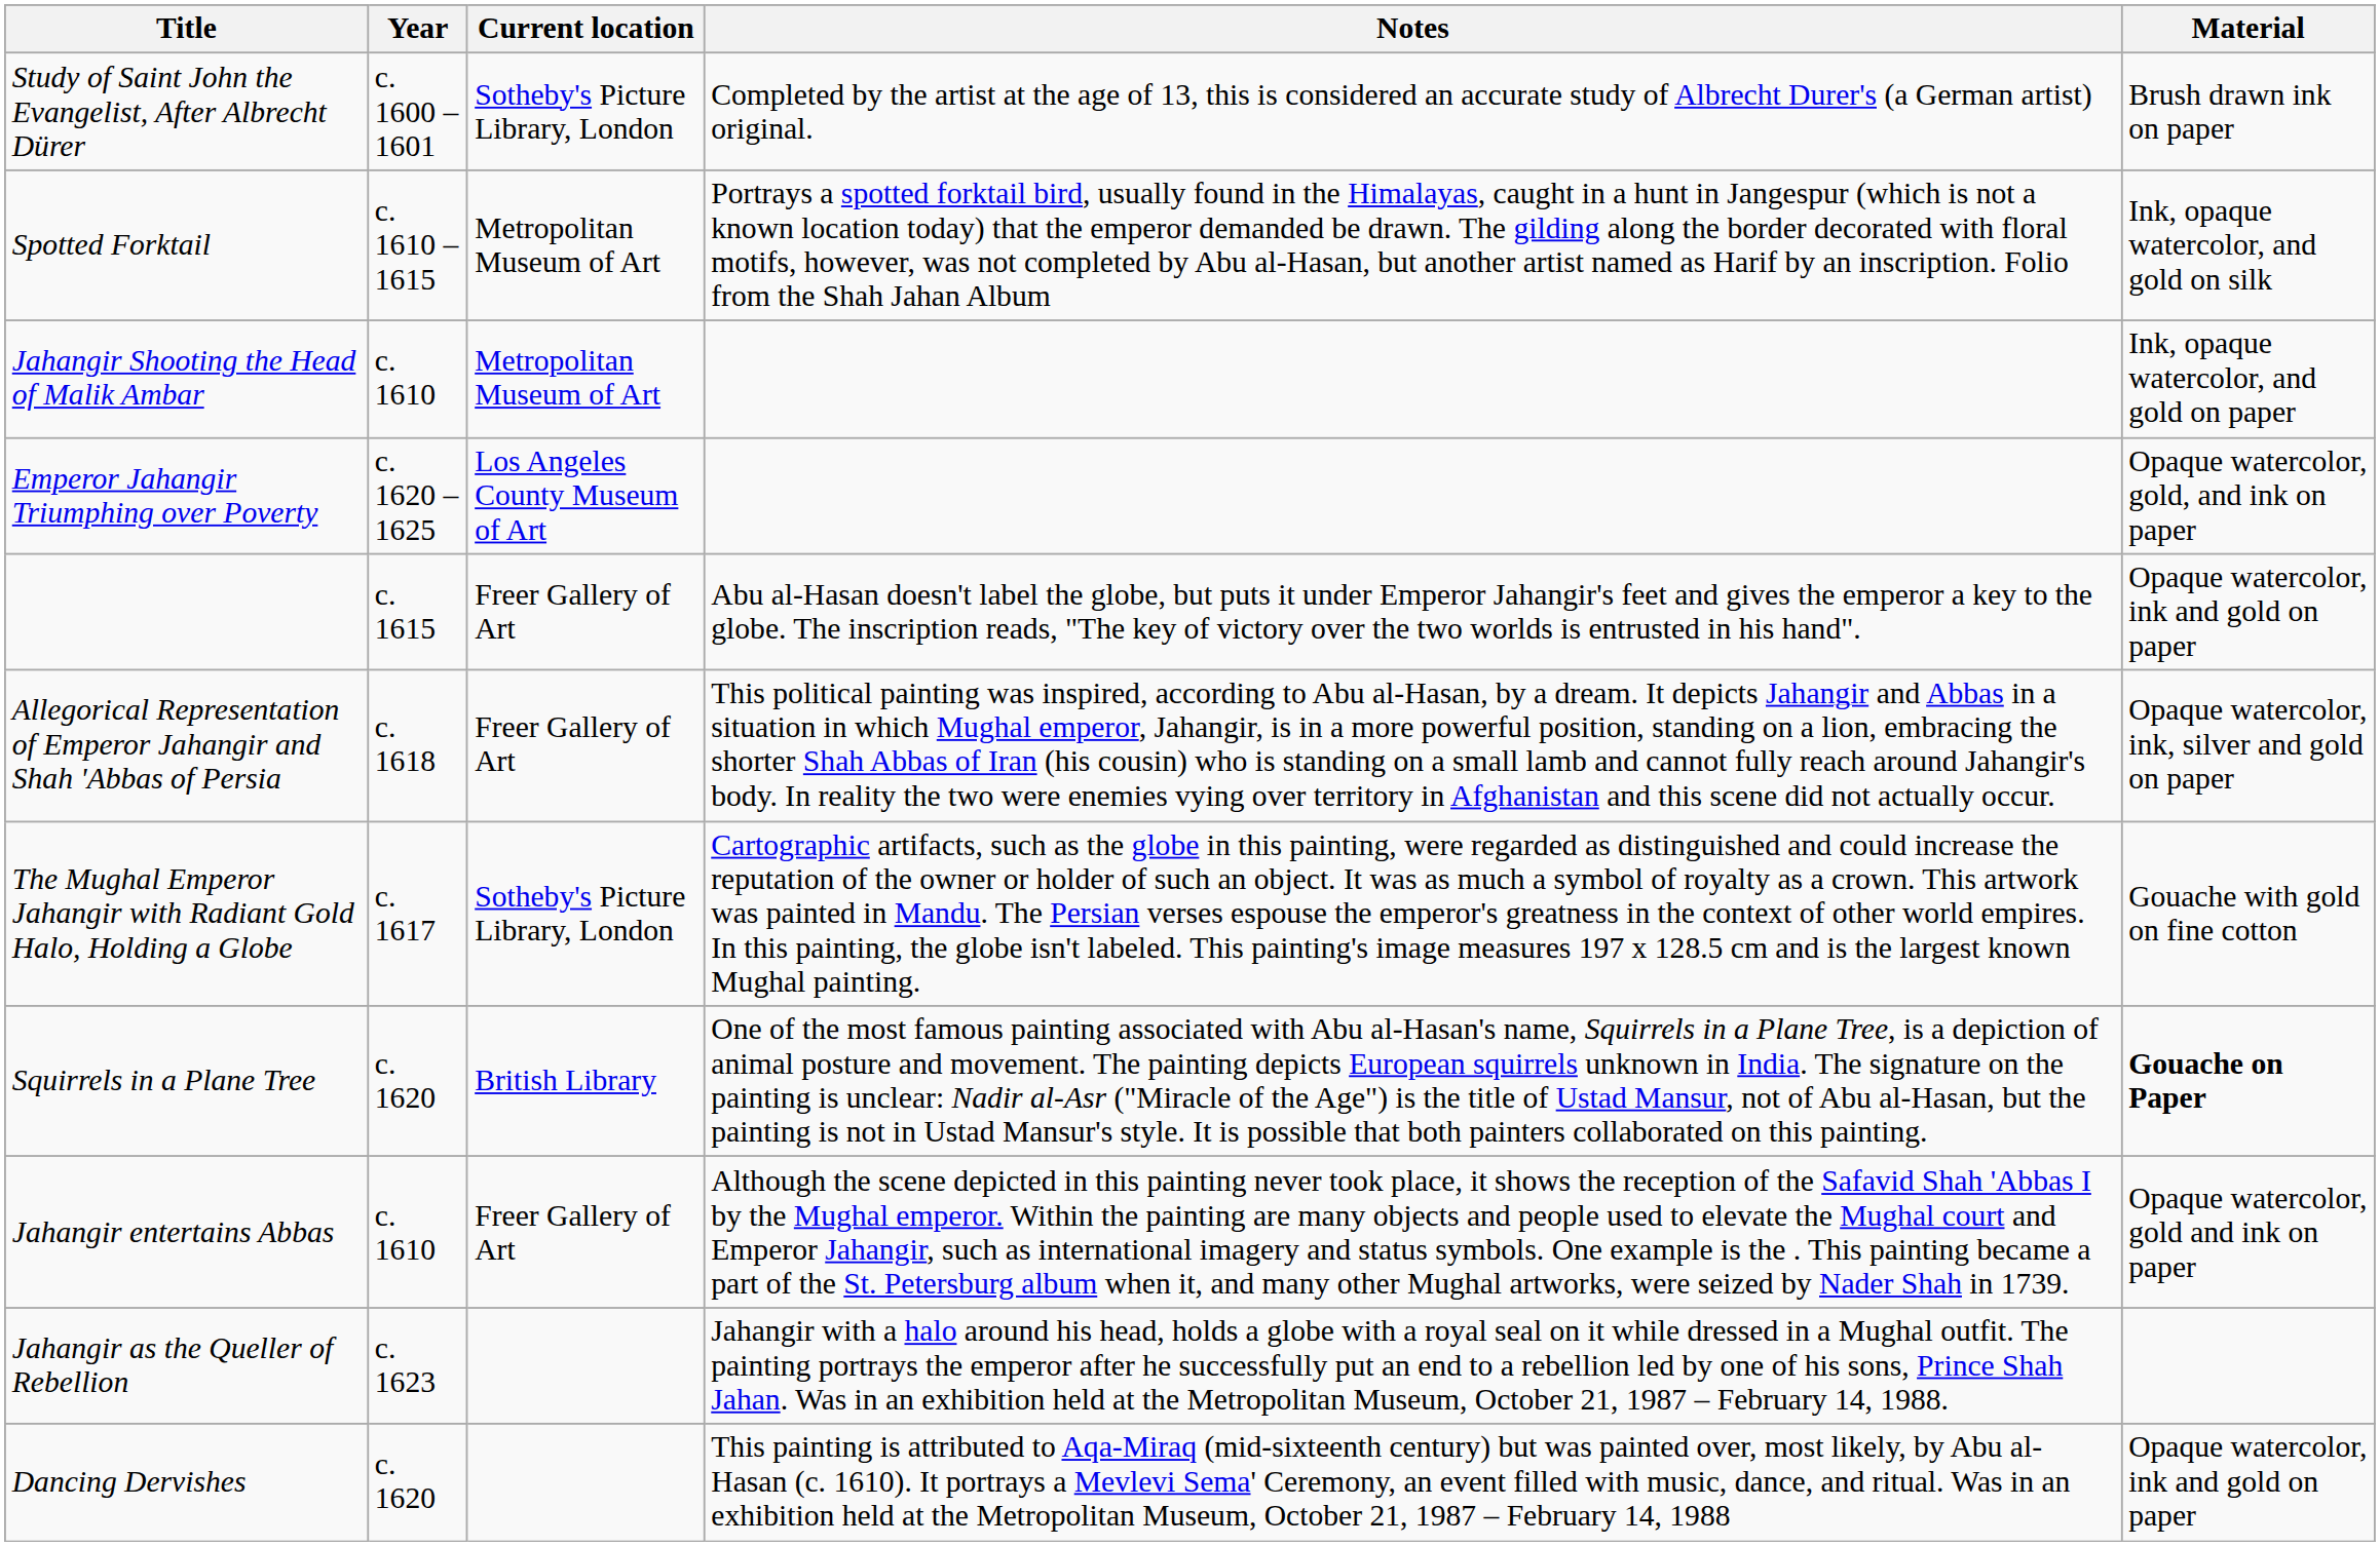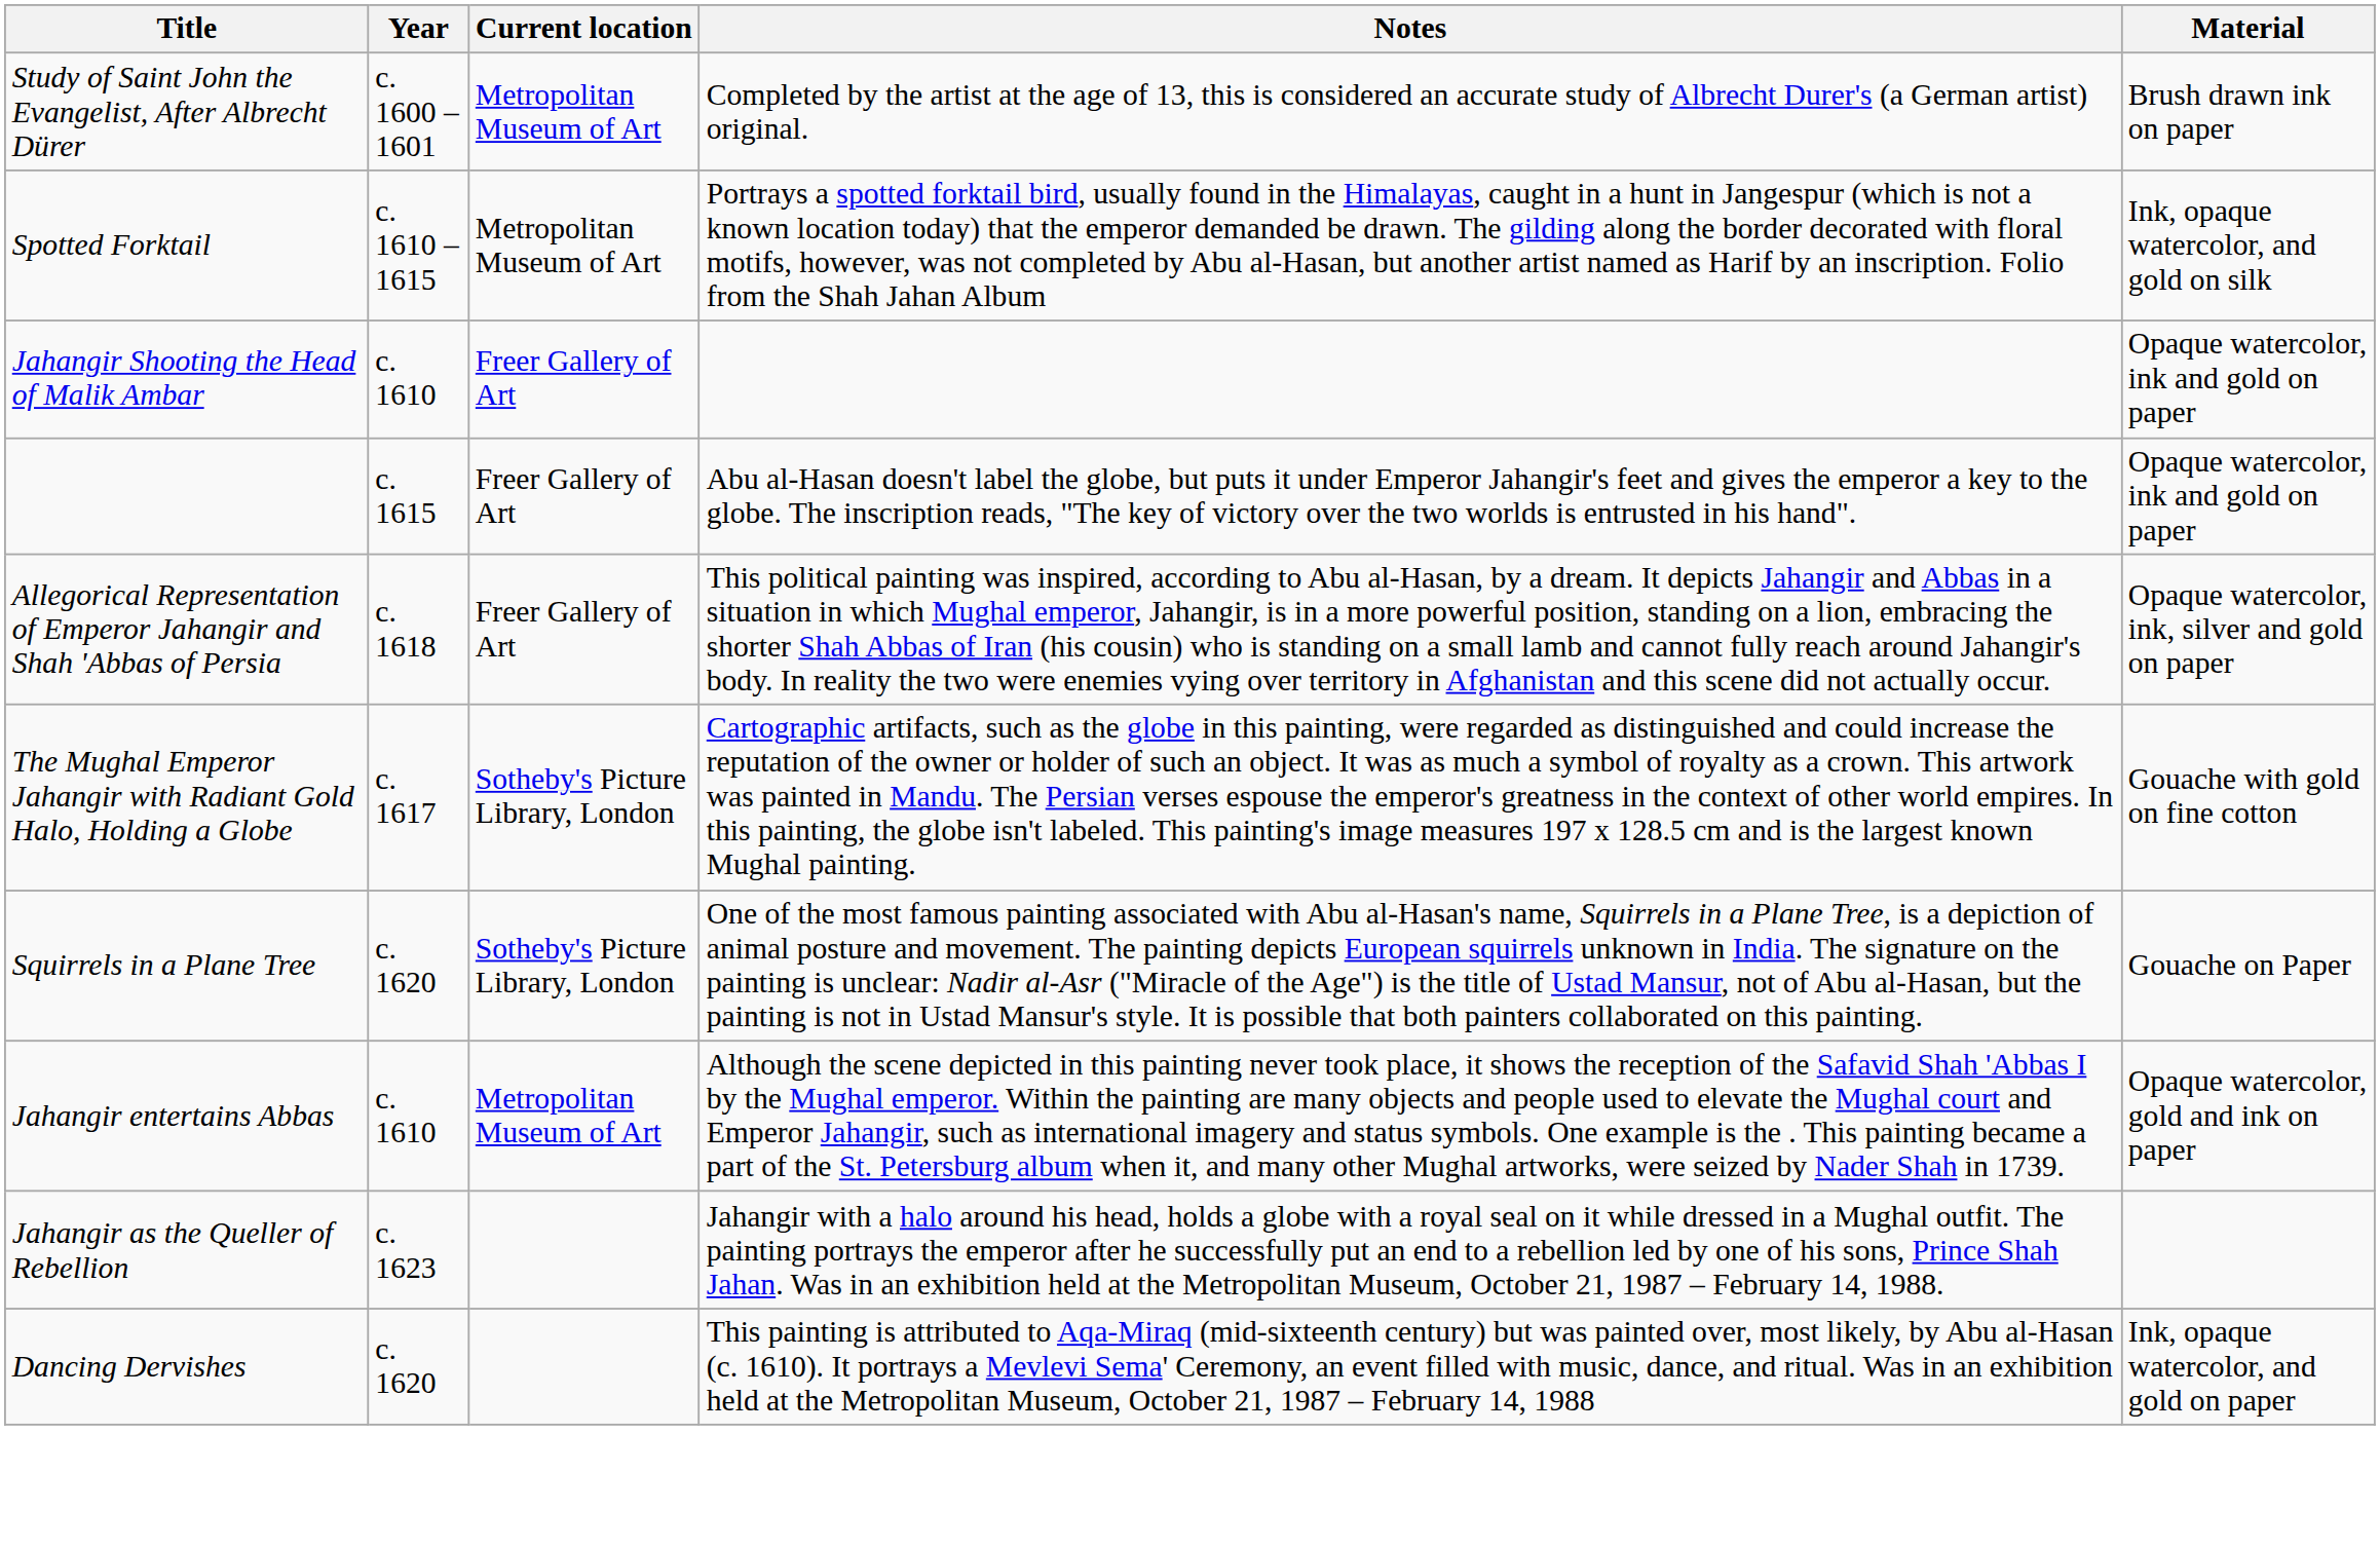Study of Saint John the Evangelist, After Albrecht Dürer | Current location: Sotheby's Picture Library, London -> Metropolitan Museum of Art
Jahangir Shooting the Head of Malik Ambar | Current location: Metropolitan Museum of Art -> Freer Gallery of Art
Jahangir Shooting the Head of Malik Ambar | Material: Ink, opaque watercolor, and gold on paper -> Opaque watercolor, ink and gold on paper
- row: Emperor Jahangir Triumphing over Poverty | c. 1620 –1625 | Los Angeles County Museum of Art | Opaque watercolor, gold, and ink on paper
Squirrels in a Plane Tree | Current location: British Library -> Sotheby's Picture Library, London
Squirrels in a Plane Tree | Material: bold -> normal
Jahangir entertains Abbas | Current location: Freer Gallery of Art -> Metropolitan Museum of Art
Dancing Dervishes | Material: Opaque watercolor, ink and gold on paper -> Ink, opaque watercolor, and gold on paper
